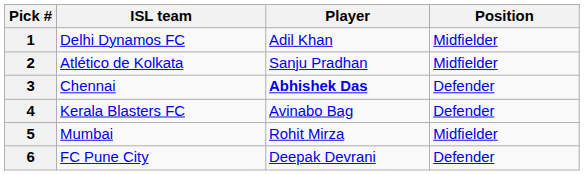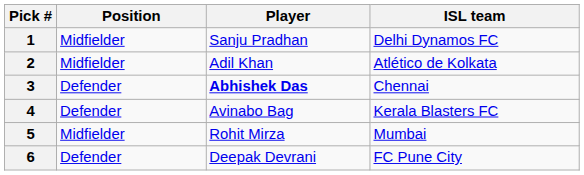columns swapped: ISL team <-> Position
1 | Player: Adil Khan -> Sanju Pradhan
2 | Player: Sanju Pradhan -> Adil Khan
